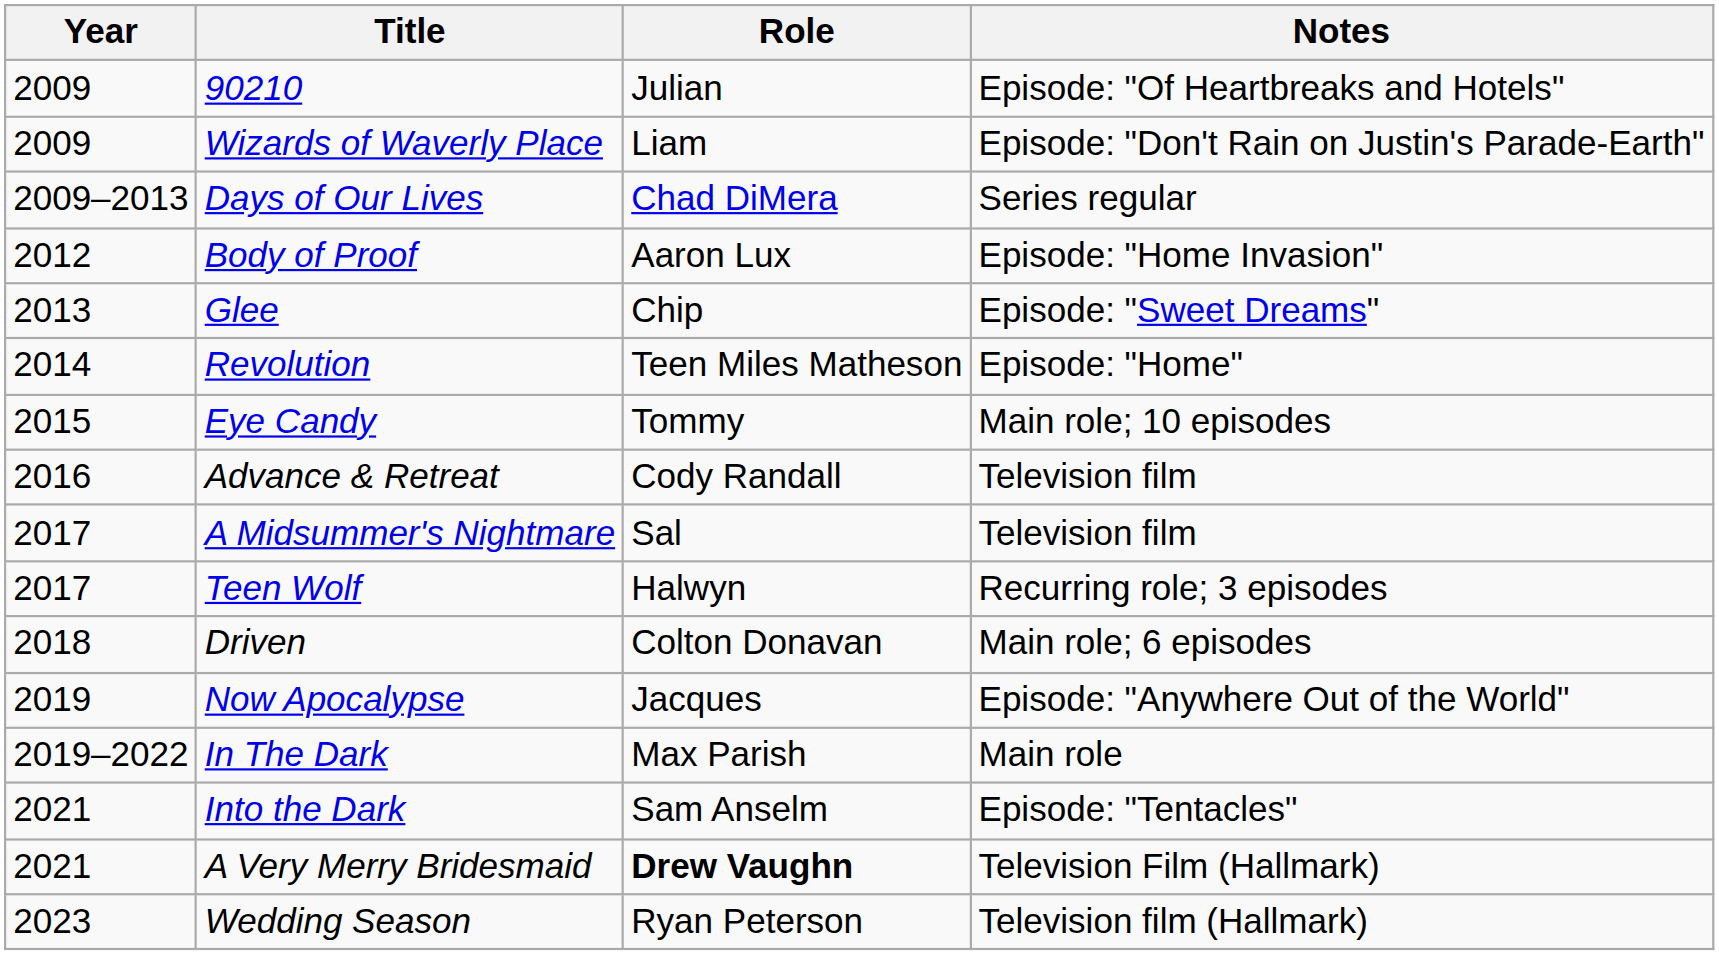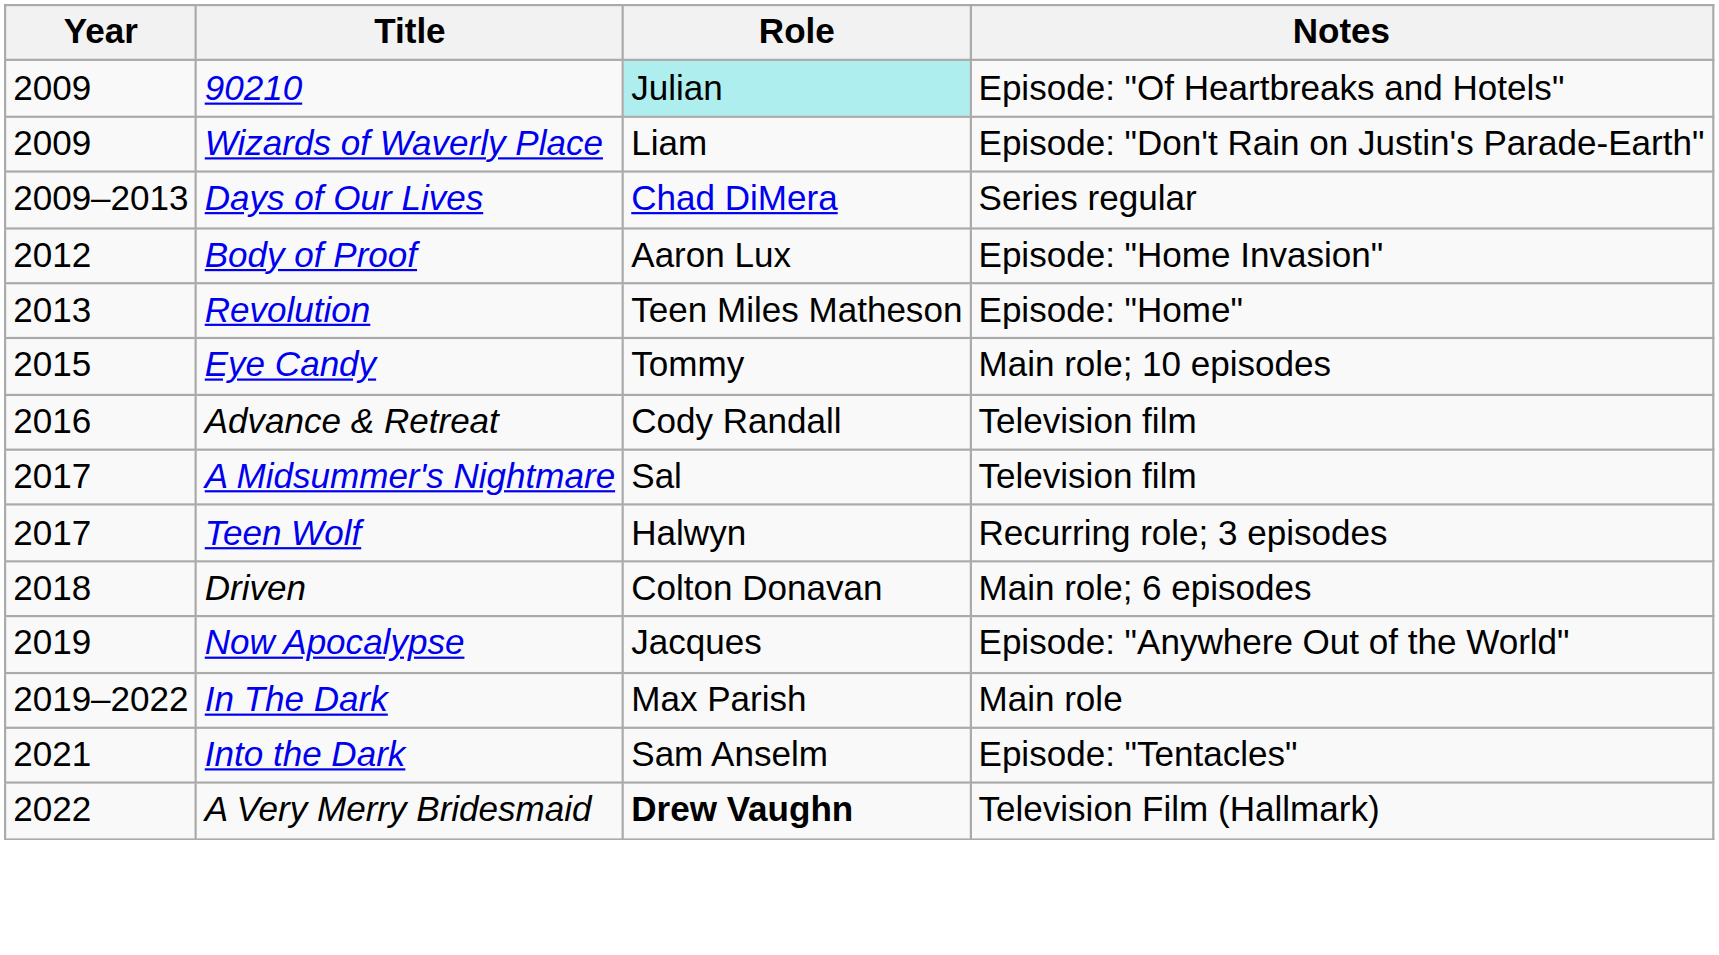90210 | Role: no background -> paleturquoise background
- row: 2013 | Glee | Chip | Episode: "Sweet Dreams"
Revolution | Year: 2014 -> 2013
A Very Merry Bridesmaid | Year: 2021 -> 2022
- row: 2023 | Wedding Season | Ryan Peterson | Television film (Hallmark)
